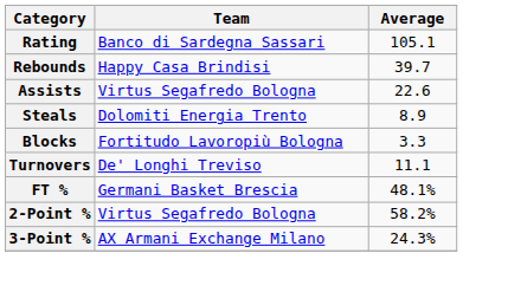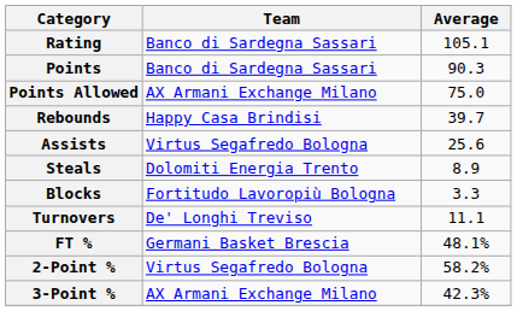+ row: Points | Banco di Sardegna Sassari | 90.3
+ row: Points Allowed | AX Armani Exchange Milano | 75.0
Assists | Average: 22.6 -> 25.6
3-Point % | Average: 24.3% -> 42.3%
